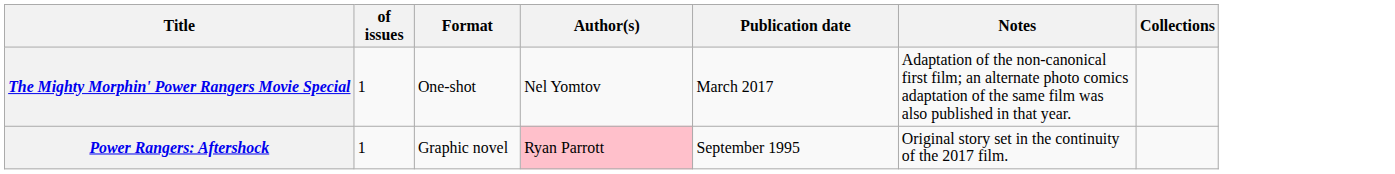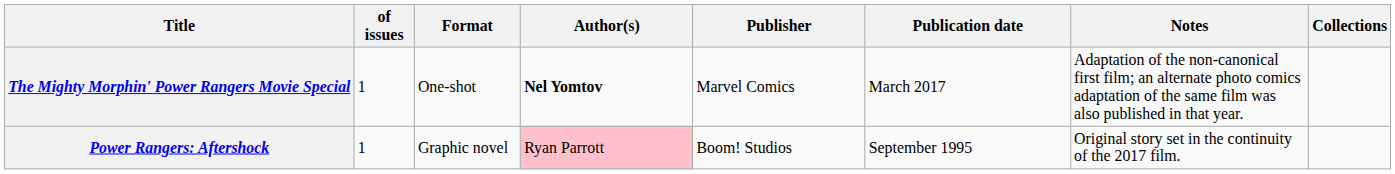+ column: Publisher | Marvel Comics | Boom! Studios
The Mighty Morphin' Power Rangers Movie Special | Author(s): normal -> bold
